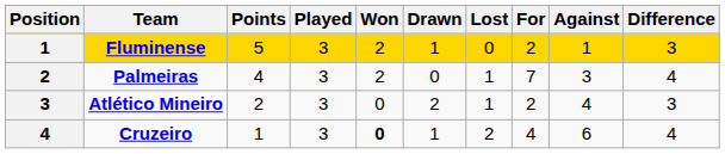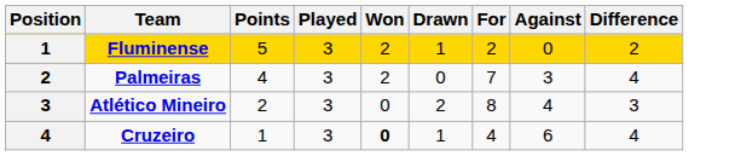- column: Lost | 0 | 1 | 1 | 2
Fluminense | Against: 1 -> 0
Fluminense | Difference: 3 -> 2
Atlético Mineiro | For: 2 -> 8
